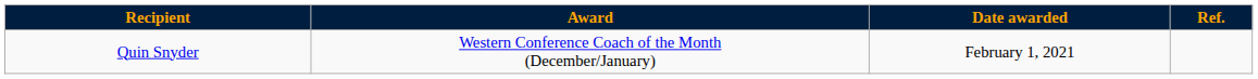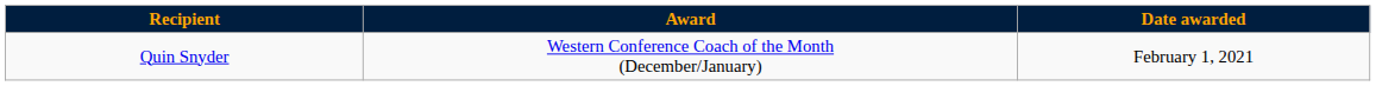- column: Ref.
